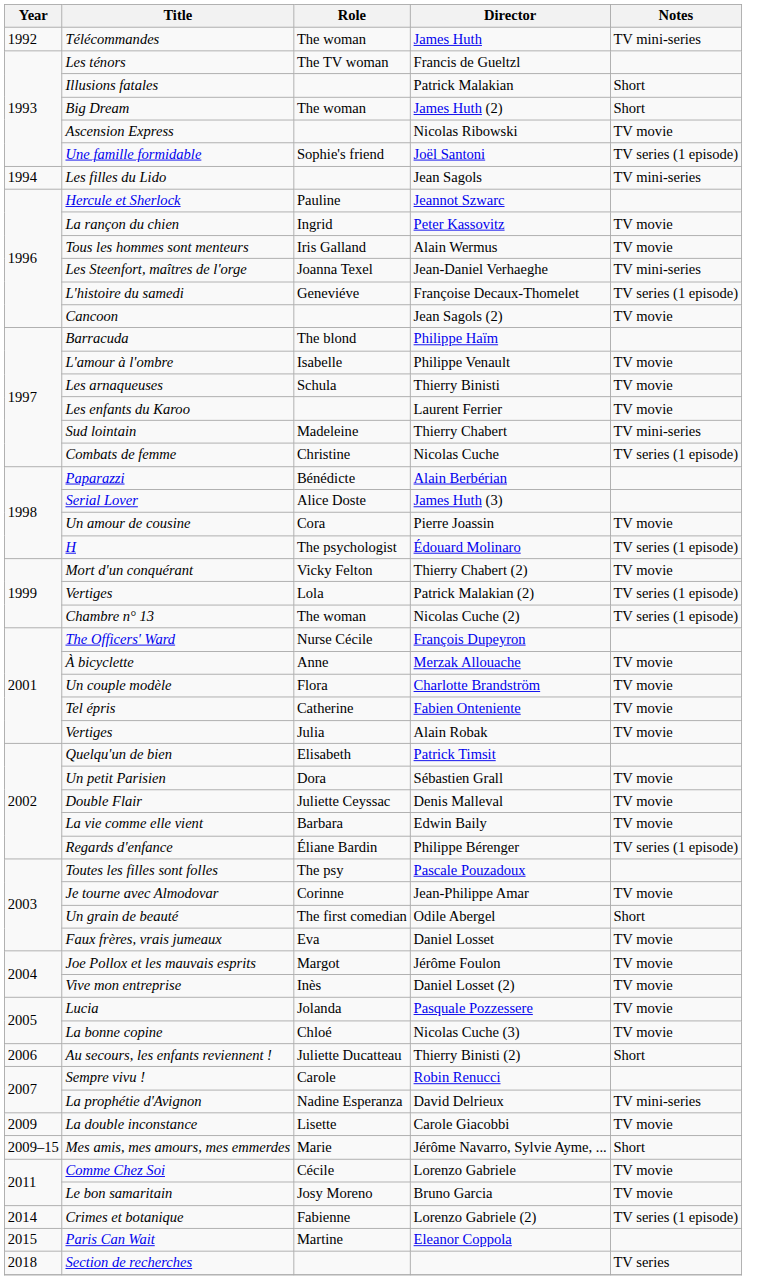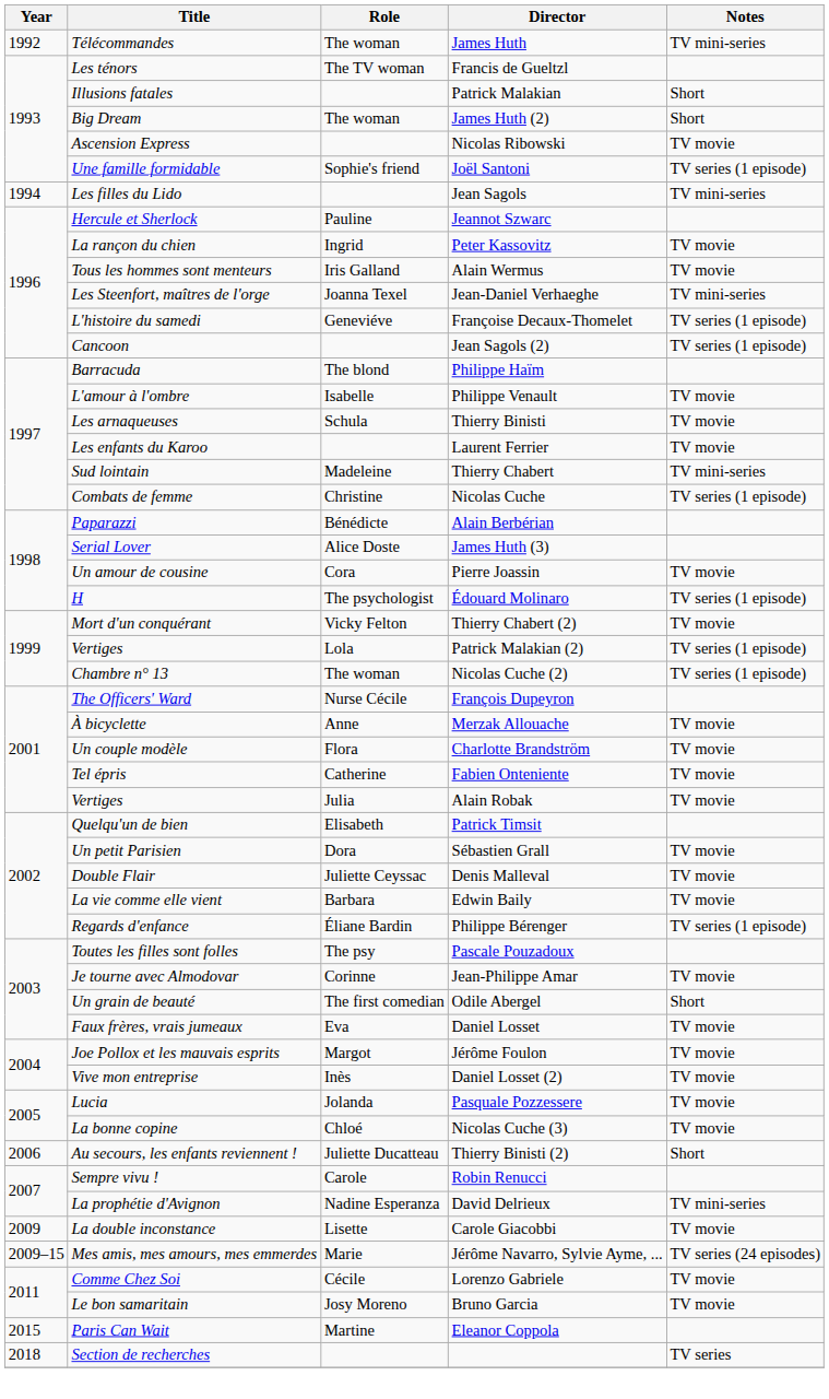Jean Sagols (2) | Notes: TV movie -> TV series (1 episode)
Jérôme Navarro, Sylvie Ayme, ... | Notes: Short -> TV series (24 episodes)
- row: 2014 | Crimes et botanique | Fabienne | Lorenzo Gabriele (2) | TV series (1 episode)
